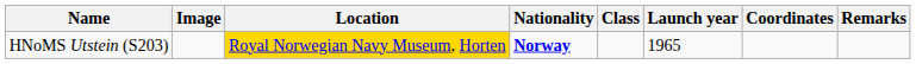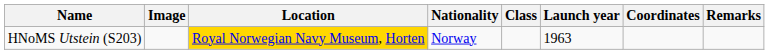HNoMS Utstein (S203) | Nationality: bold -> normal
HNoMS Utstein (S203) | Launch year: 1965 -> 1963
